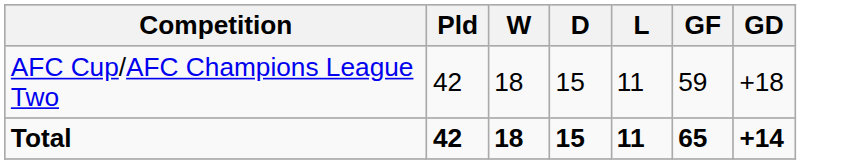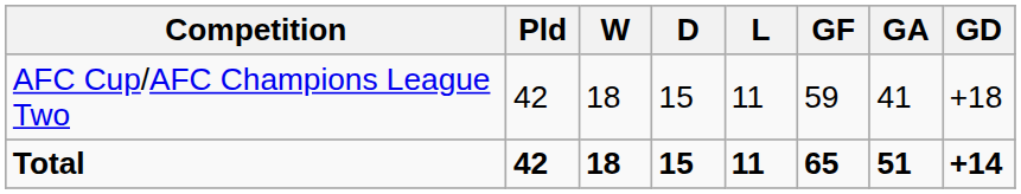+ column: GA | 41 | 51
